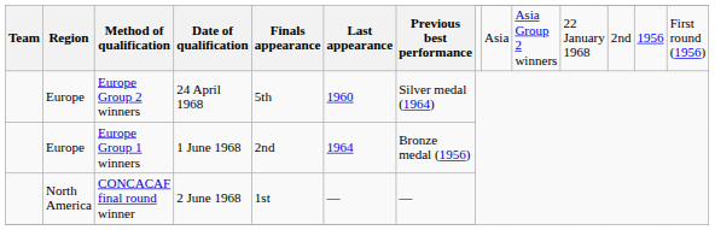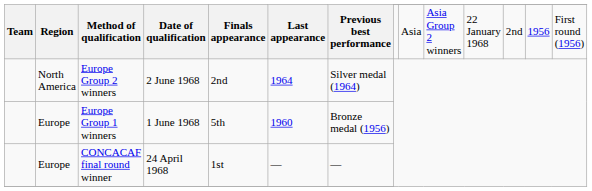Europe Group 2 winners | Region: Europe -> North America
Europe Group 2 winners | Date of qualification: 24 April 1968 -> 2 June 1968
Europe Group 2 winners | Finals appearance: 5th -> 2nd
Europe Group 2 winners | Last appearance: 1960 -> 1964
Europe Group 1 winners | Finals appearance: 2nd -> 5th
Europe Group 1 winners | Last appearance: 1964 -> 1960
CONCACAF final round winner | Region: North America -> Europe
CONCACAF final round winner | Date of qualification: 2 June 1968 -> 24 April 1968
